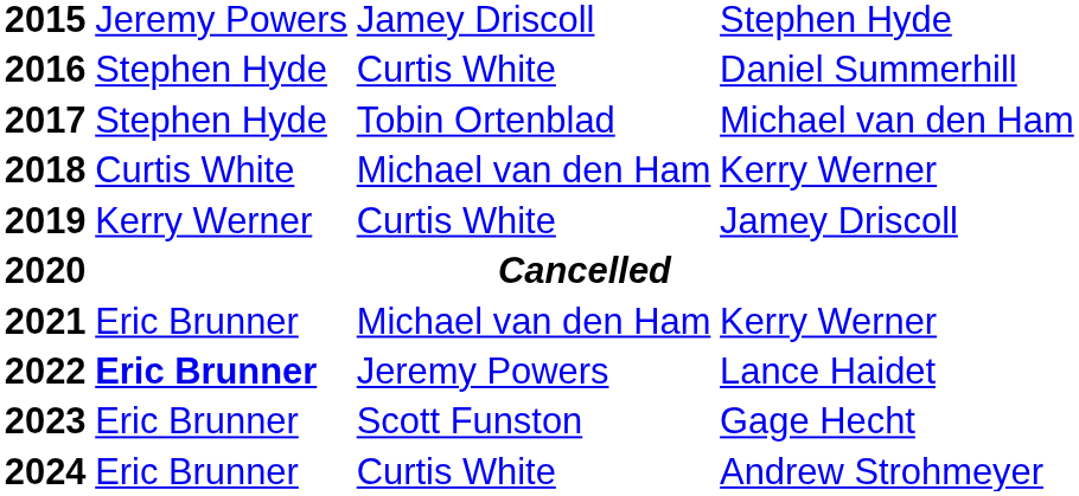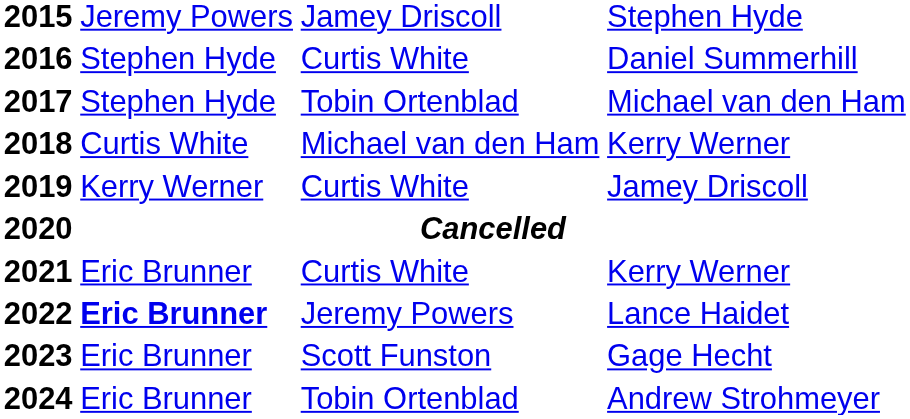2021 | column 3: Michael van den Ham -> Curtis White
2024 | column 3: Curtis White -> Tobin Ortenblad
